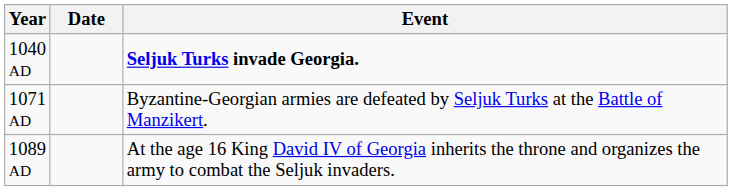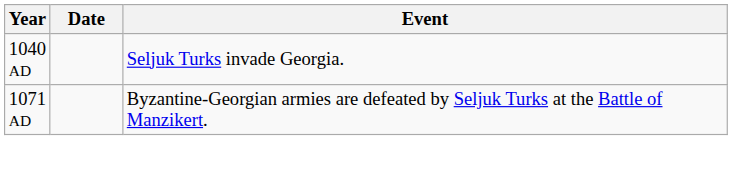1040 AD | Event: bold -> normal
- row: 1089 AD | At the age 16 King David IV of Georgia inherits the throne and organizes the army to combat the Seljuk invaders.
